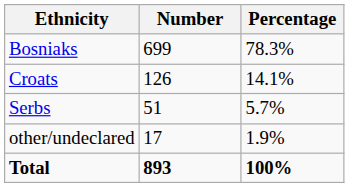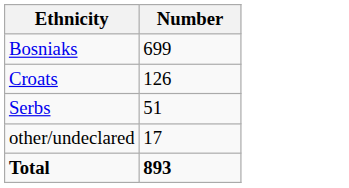- column: Percentage | 78.3% | 14.1% | 5.7% | 1.9% | 100%
